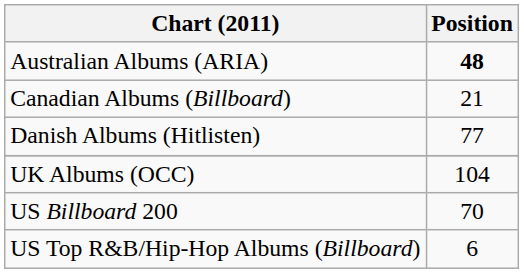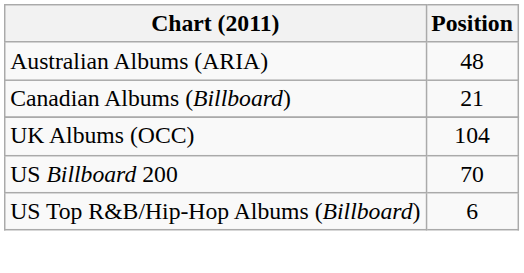Australian Albums (ARIA) | Position: bold -> normal
- row: Danish Albums (Hitlisten) | 77
